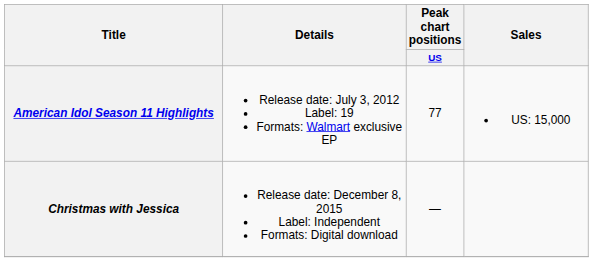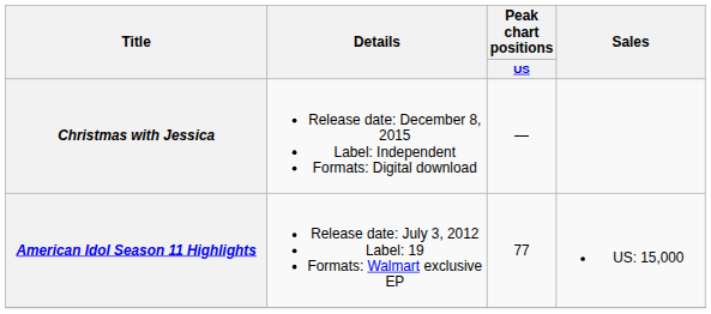rows swapped: American Idol Season 11 Highlights <-> Christmas with Jessica
